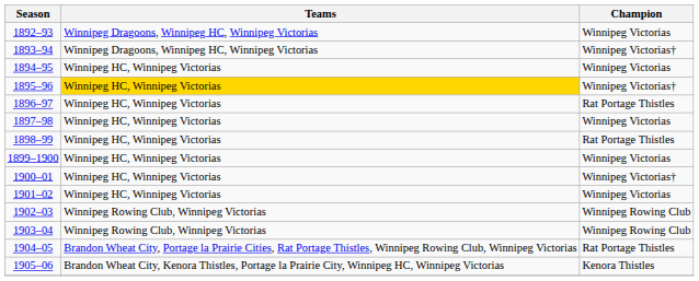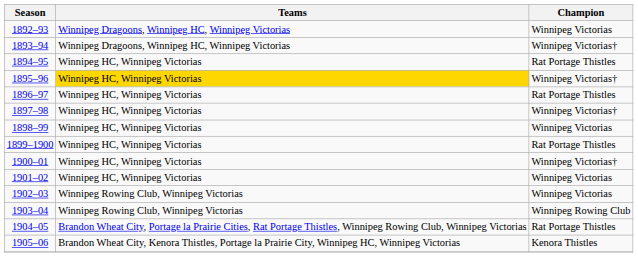1894–95 | Champion: Winnipeg Victorias -> Rat Portage Thistles
1897–98 | Champion: Winnipeg Victorias -> Winnipeg Victorias†
1898–99 | Champion: Rat Portage Thistles -> Winnipeg Victorias
1899–1900 | Champion: Winnipeg Victorias -> Rat Portage Thistles
1902–03 | Champion: Winnipeg Rowing Club -> Winnipeg Victorias
